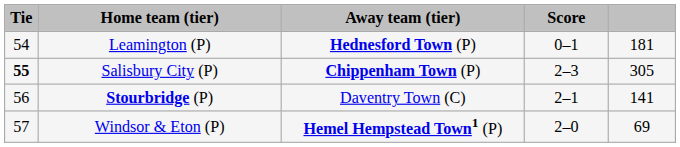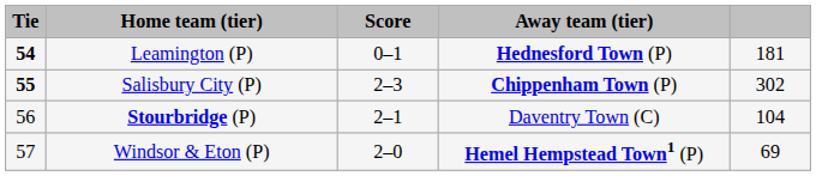columns swapped: Score <-> Away team (tier)
Leamington (P) | Tie: normal -> bold
Salisbury City (P) | column 5: 305 -> 302
Stourbridge (P) | column 5: 141 -> 104
